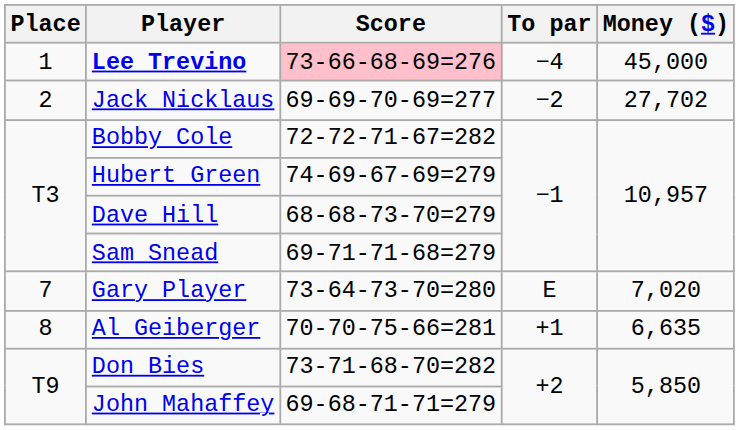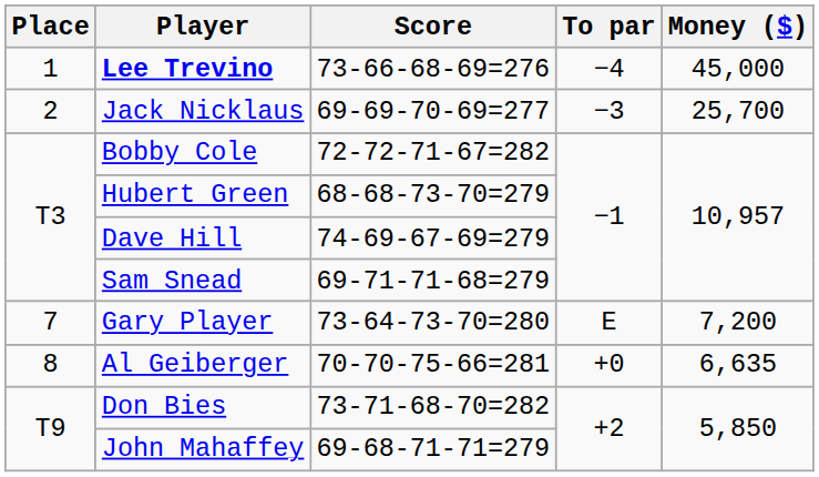Lee Trevino | Score: pink background -> no background
Jack Nicklaus | To par: −2 -> −3
Jack Nicklaus | Money ($): 27,702 -> 25,700
Hubert Green | Score: 74-69-67-69=279 -> 68-68-73-70=279
Dave Hill | Score: 68-68-73-70=279 -> 74-69-67-69=279
Gary Player | Money ($): 7,020 -> 7,200
Al Geiberger | To par: +1 -> +0
